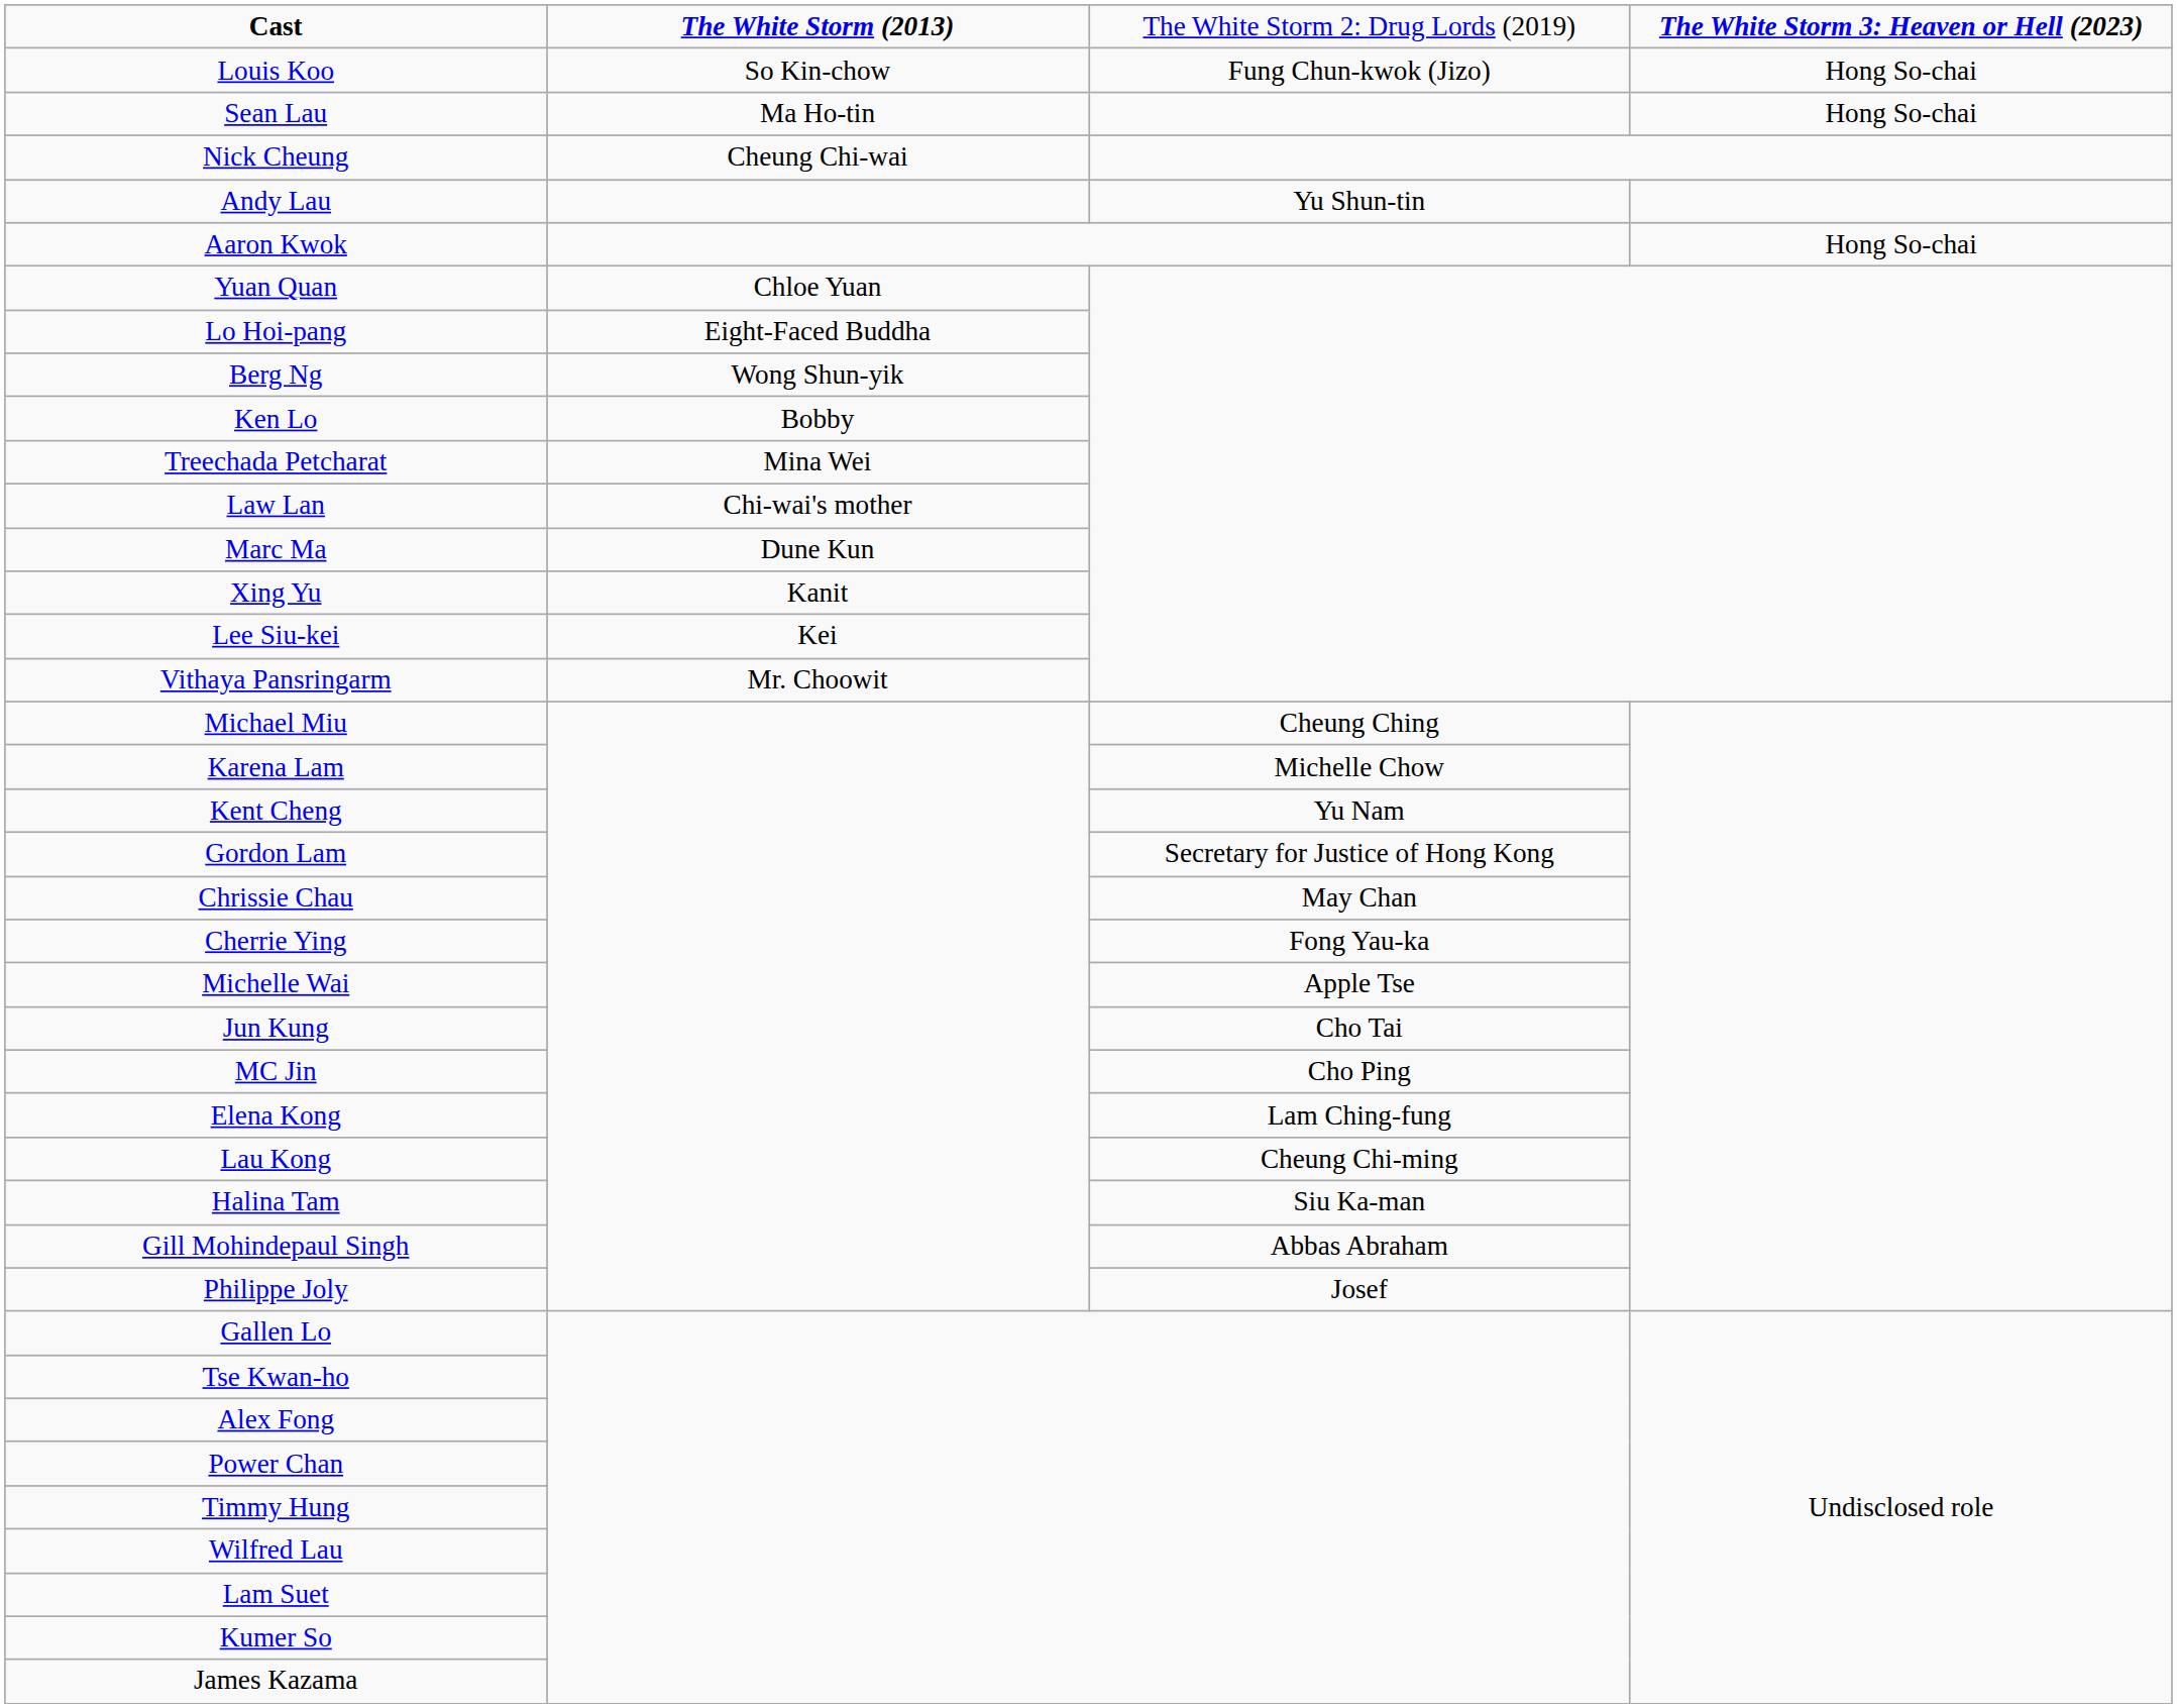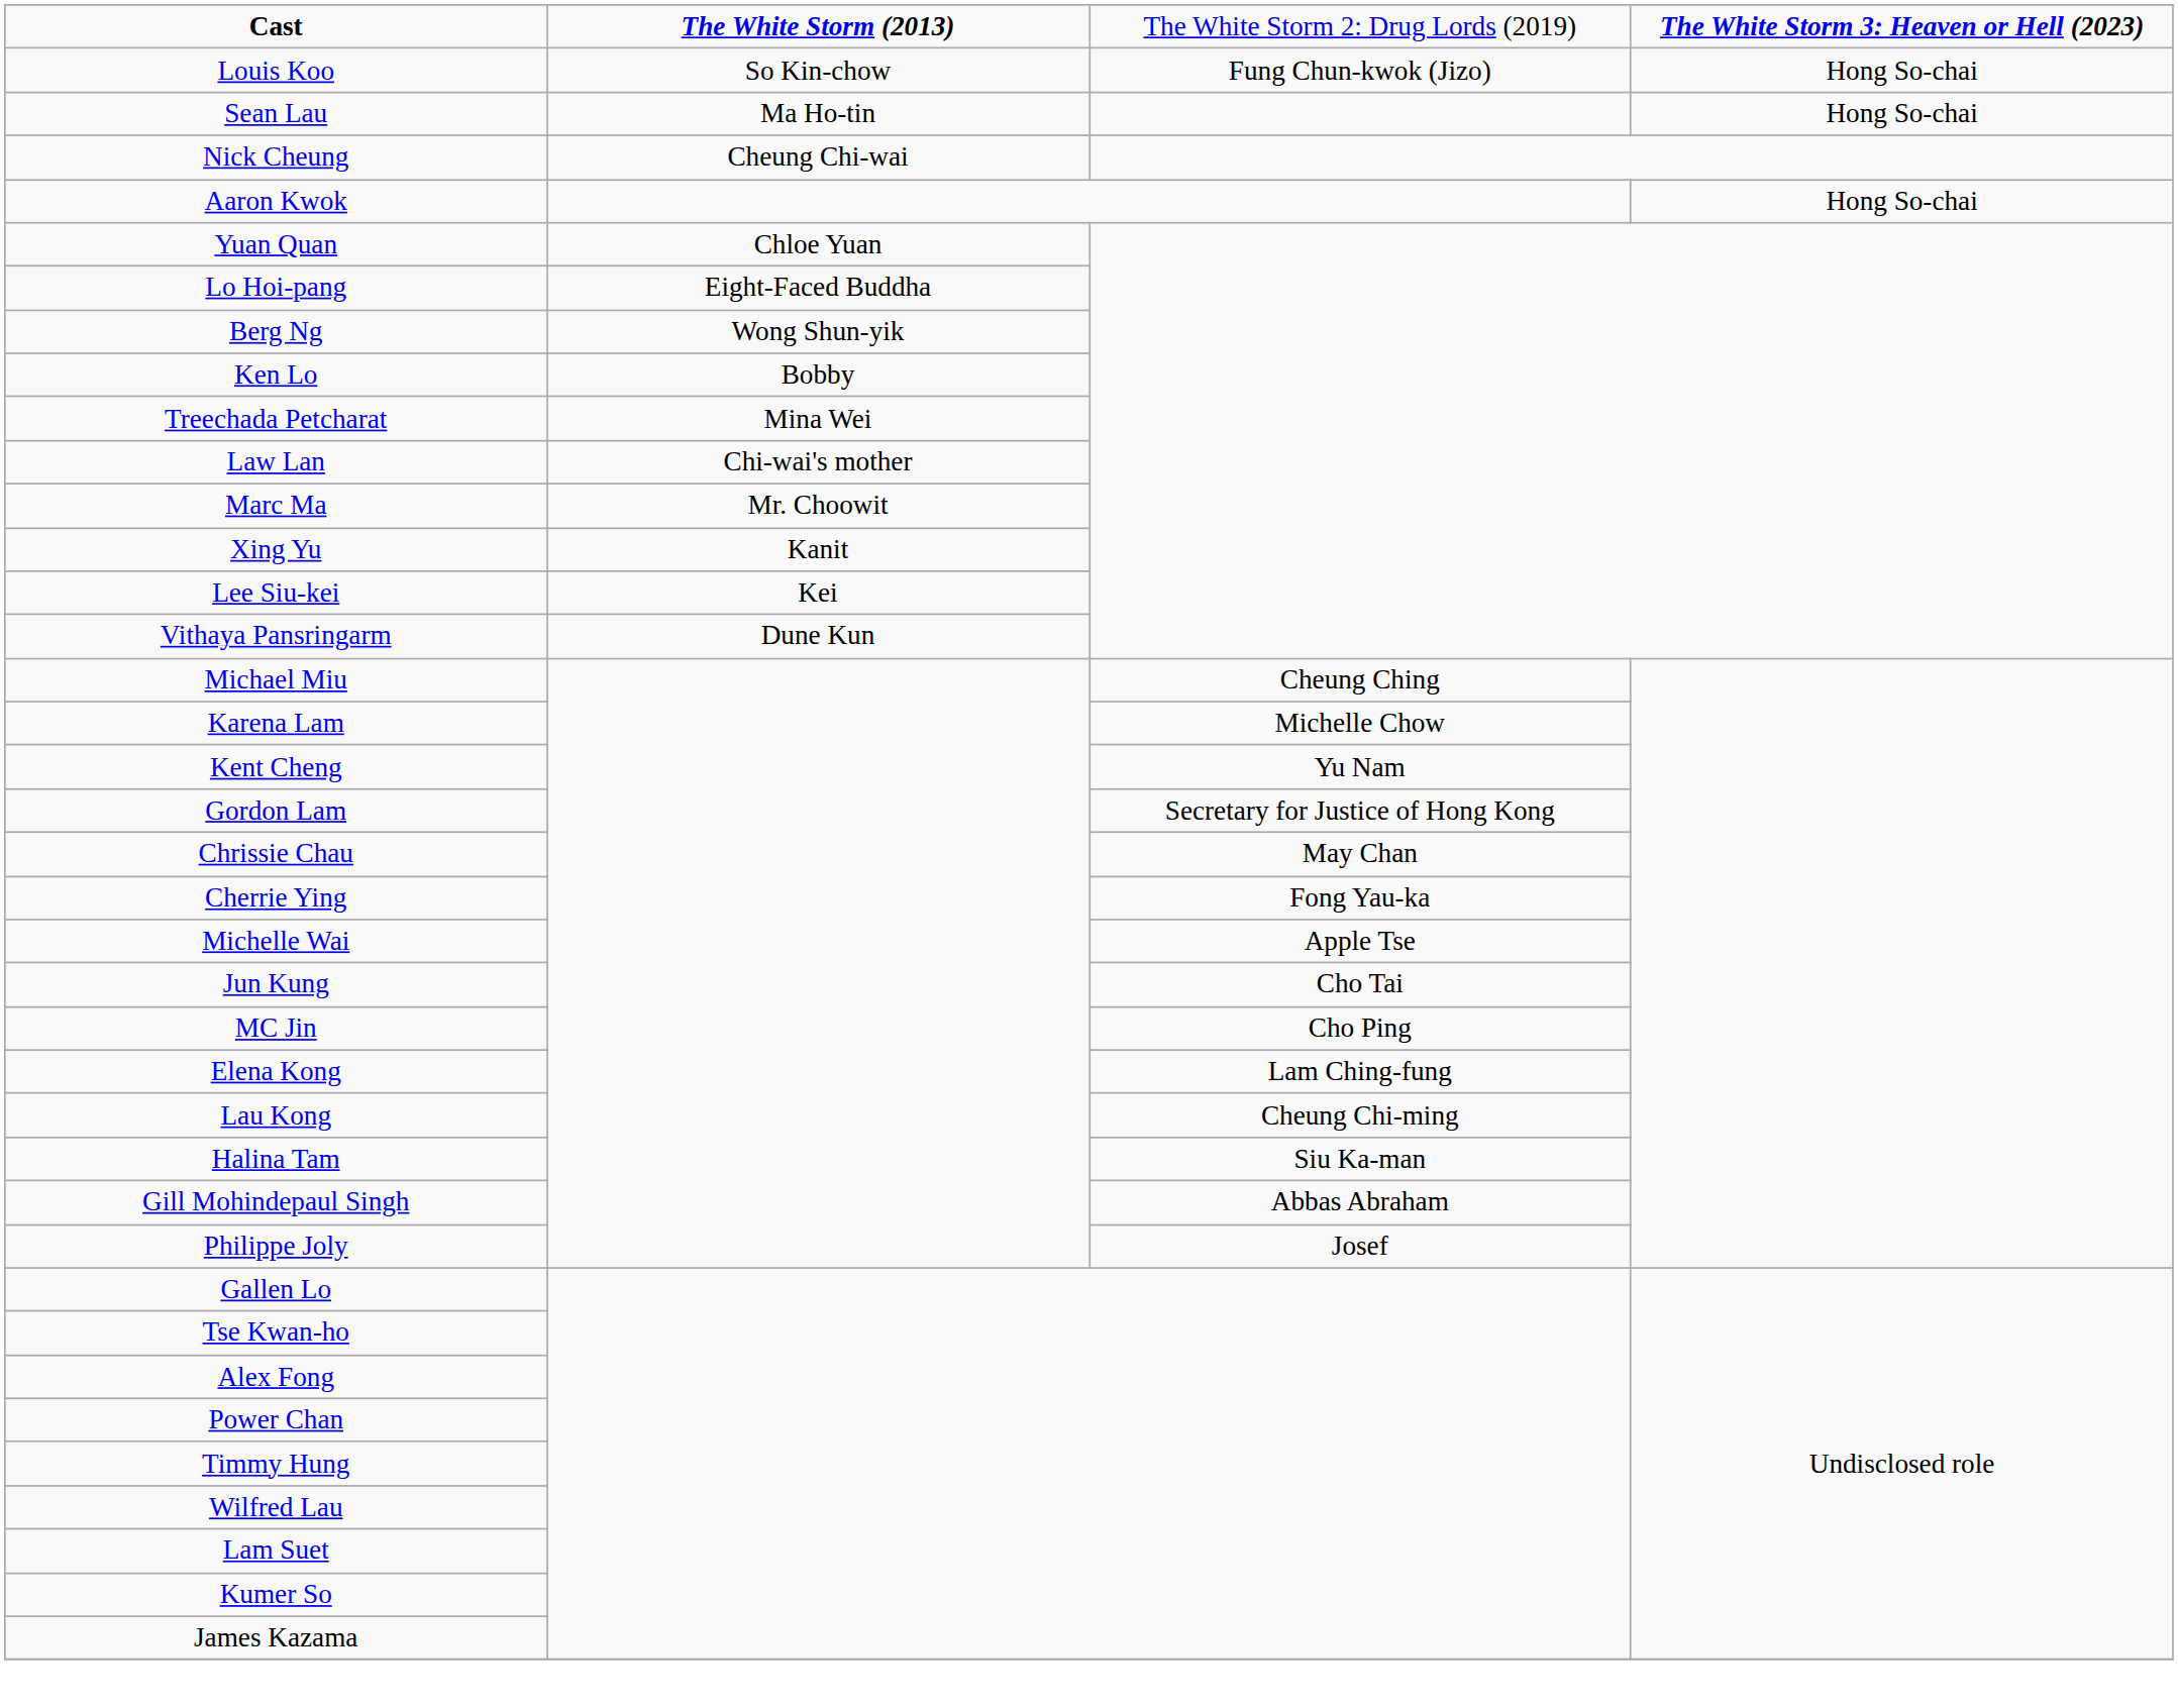- row: Andy Lau | Yu Shun-tin
Marc Ma | column 2: Dune Kun -> Mr. Choowit
Vithaya Pansringarm | column 2: Mr. Choowit -> Dune Kun
